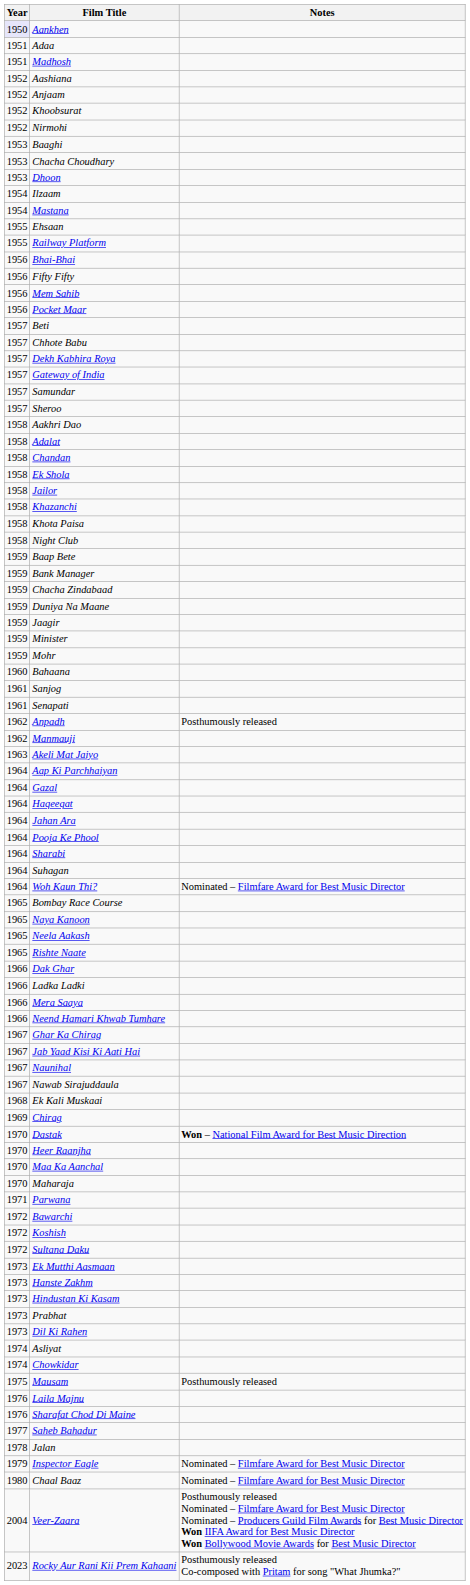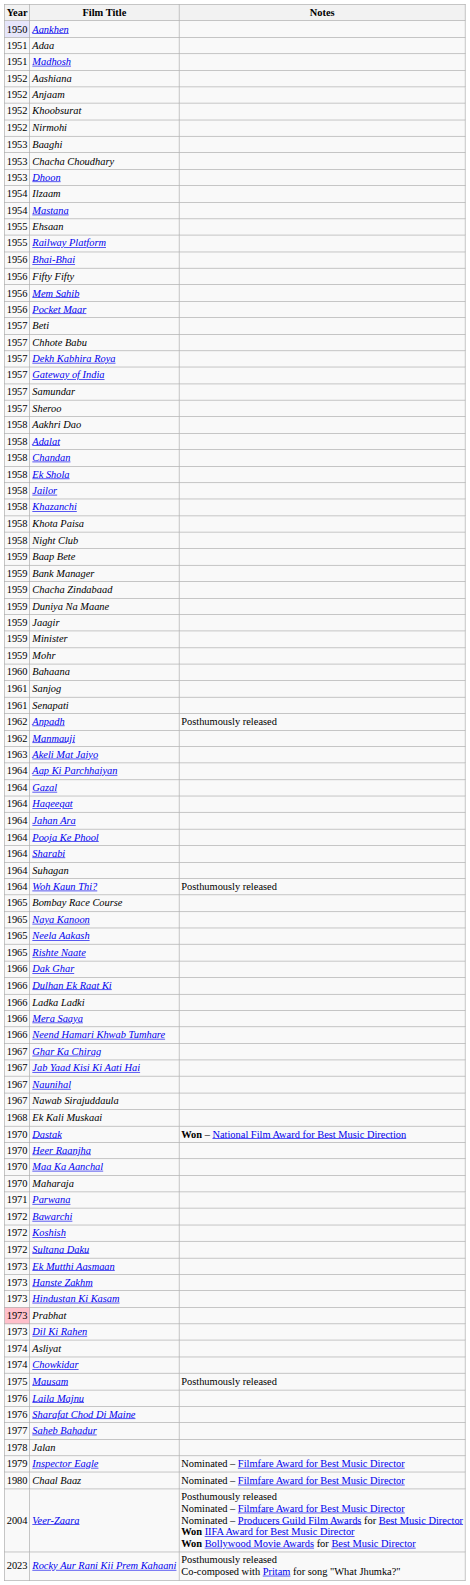Woh Kaun Thi? | Notes: Nominated – Filmfare Award for Best Music Director -> Posthumously released
+ row: 1966 | Dulhan Ek Raat Ki
- row: 1969 | Chirag
Prabhat | Year: no background -> pink background
